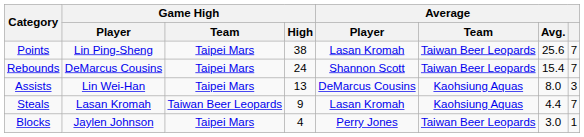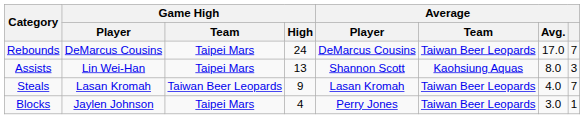- row: Points | Lin Ping-Sheng | Taipei Mars | 38 | Lasan Kromah | Taiwan Beer Leopards | 25.6 | 7
Rebounds | Average / Player: Shannon Scott -> DeMarcus Cousins
Rebounds | Average / Avg.: 15.4 -> 17.0
Assists | Average / Player: DeMarcus Cousins -> Shannon Scott
Steals | Average / Team: Kaohsiung Aquas -> Taiwan Beer Leopards
Steals | Average / Avg.: 4.4 -> 4.0
